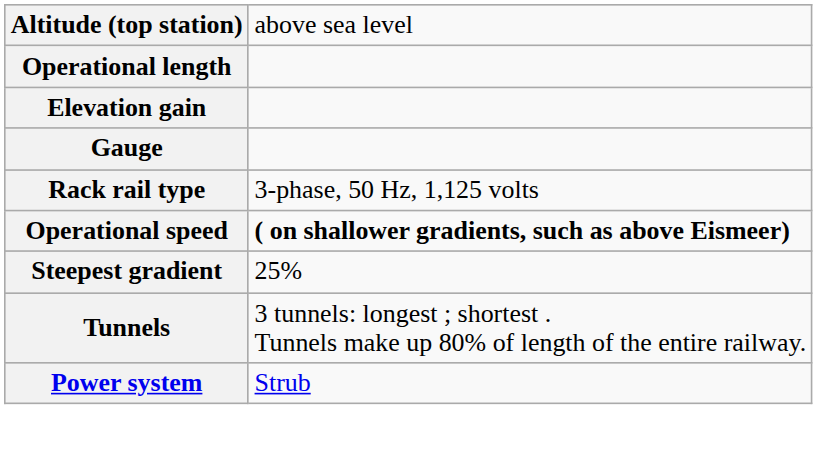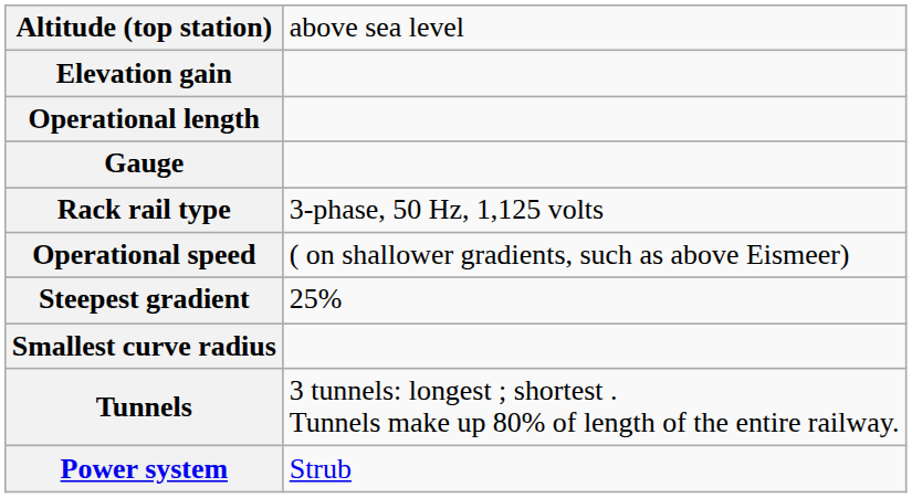rows swapped: Elevation gain <-> Operational length
Operational speed | column 2: bold -> normal
+ row: Smallest curve radius
